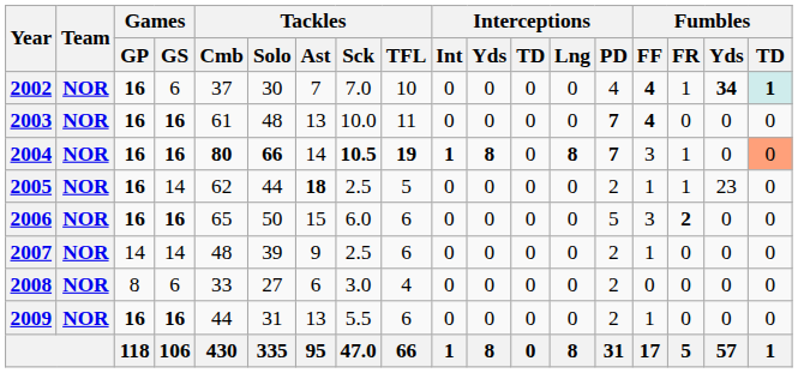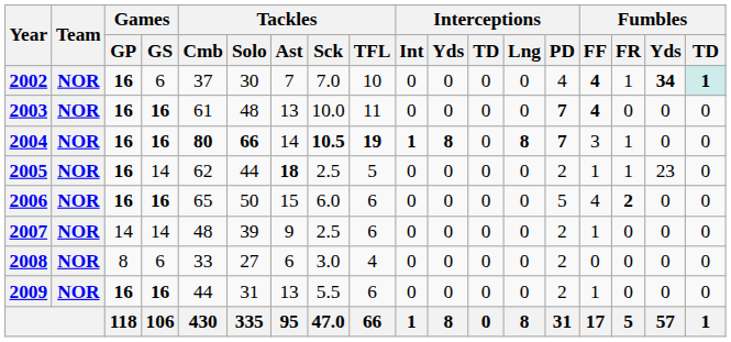2004 | Fumbles / TD: lightsalmon background -> no background
2006 | Fumbles / FF: 3 -> 4
